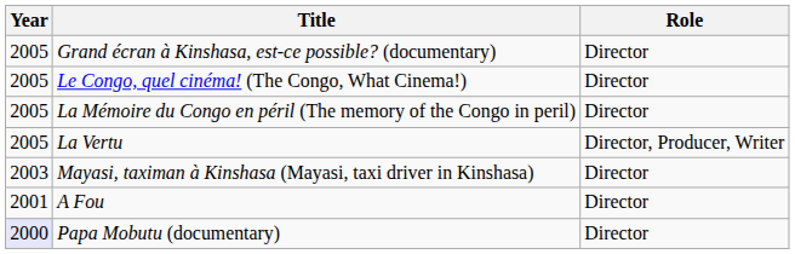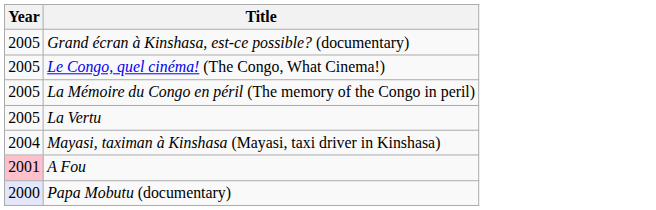- column: Role | Director | Director | Director | Director, Producer, Writer | Director | Director | Director
Mayasi, taximan à Kinshasa (Mayasi, taxi driver in Kinshasa) | Year: 2003 -> 2004
A Fou | Year: no background -> pink background
